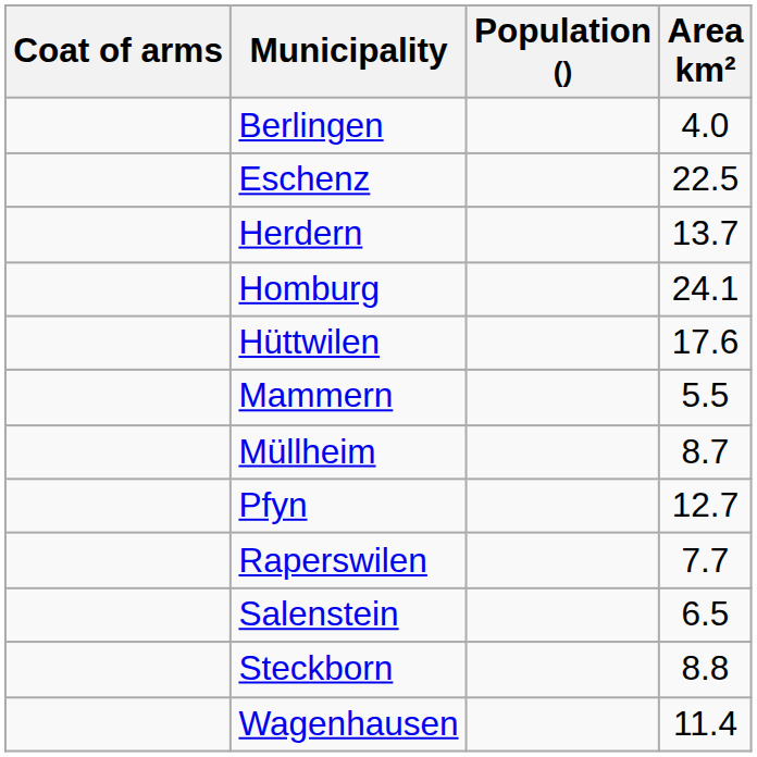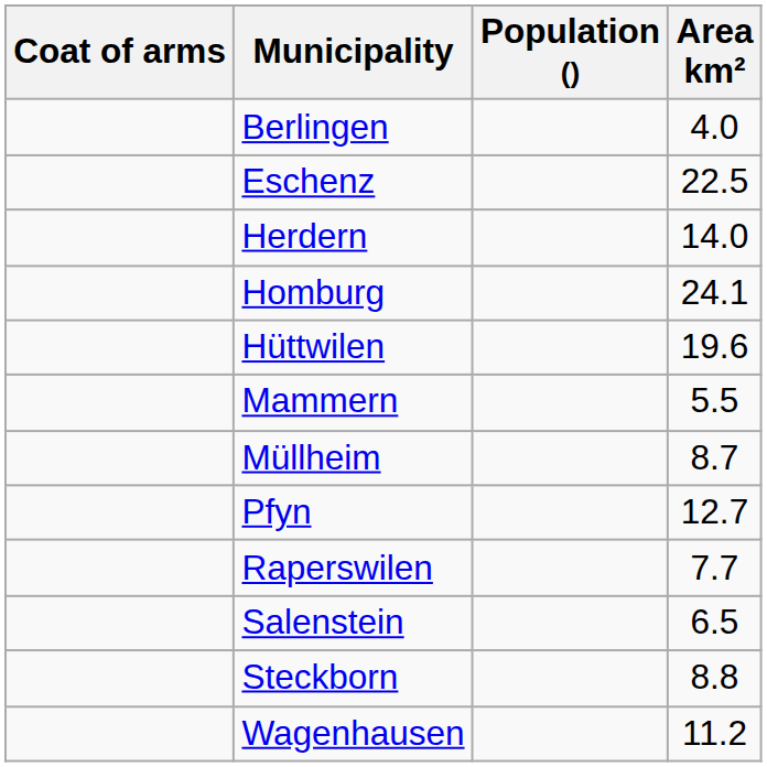Herdern | Area km²: 13.7 -> 14.0
Hüttwilen | Area km²: 17.6 -> 19.6
Wagenhausen | Area km²: 11.4 -> 11.2
